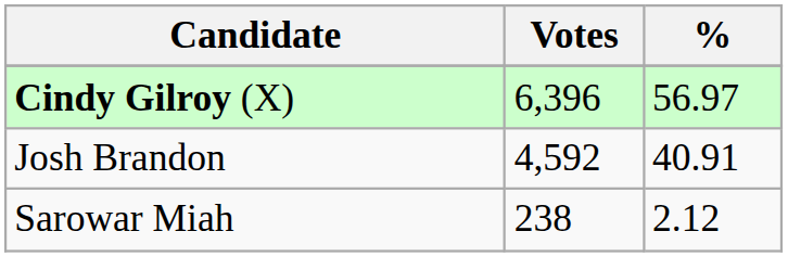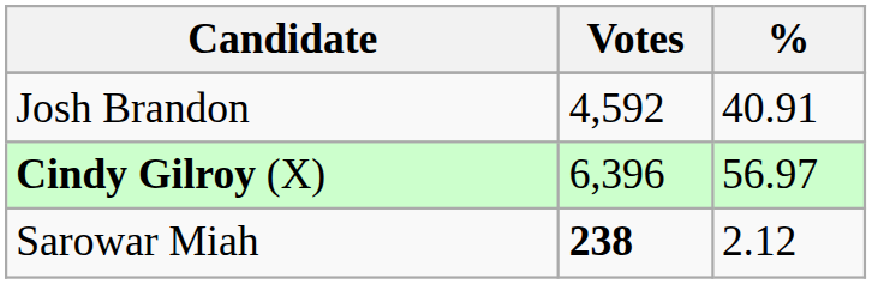rows swapped: Cindy Gilroy (X) <-> Josh Brandon
Sarowar Miah | Votes: normal -> bold
